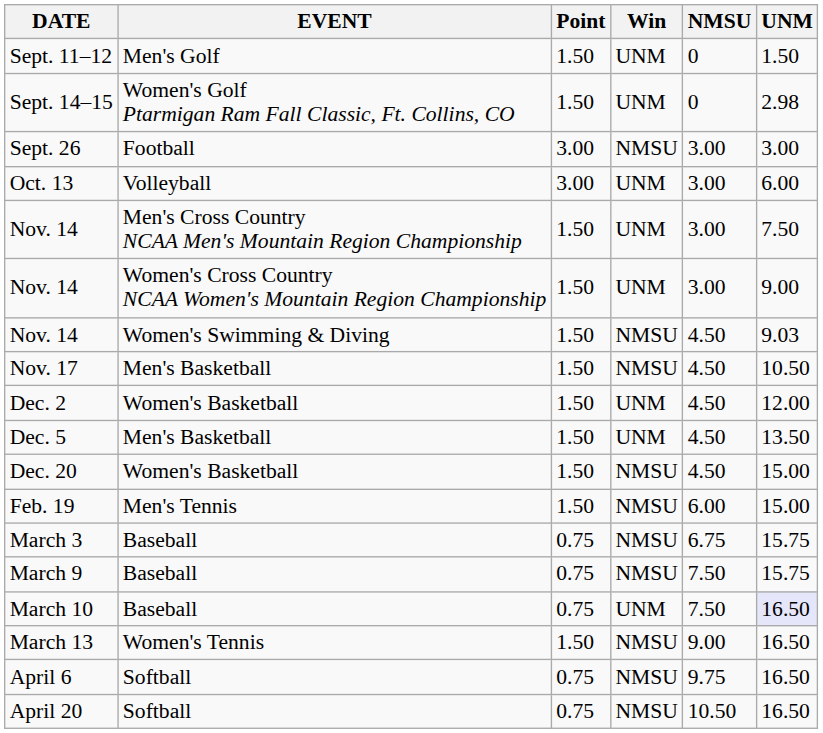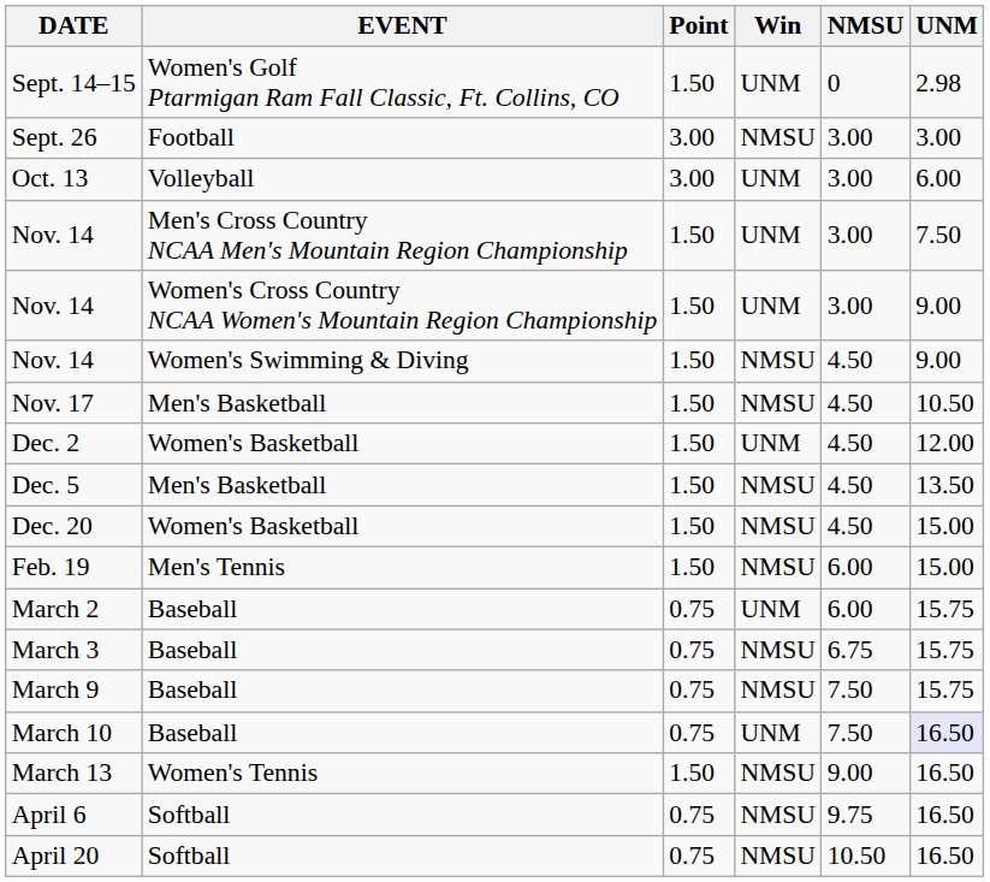- row: Sept. 11–12 | Men's Golf | 1.50 | UNM | 0 | 1.50
Nov. 14 / Women's Swimming & Diving | UNM: 9.03 -> 9.00
Dec. 5 | Win: UNM -> NMSU
+ row: March 2 | Baseball | 0.75 | UNM | 6.00 | 15.75
